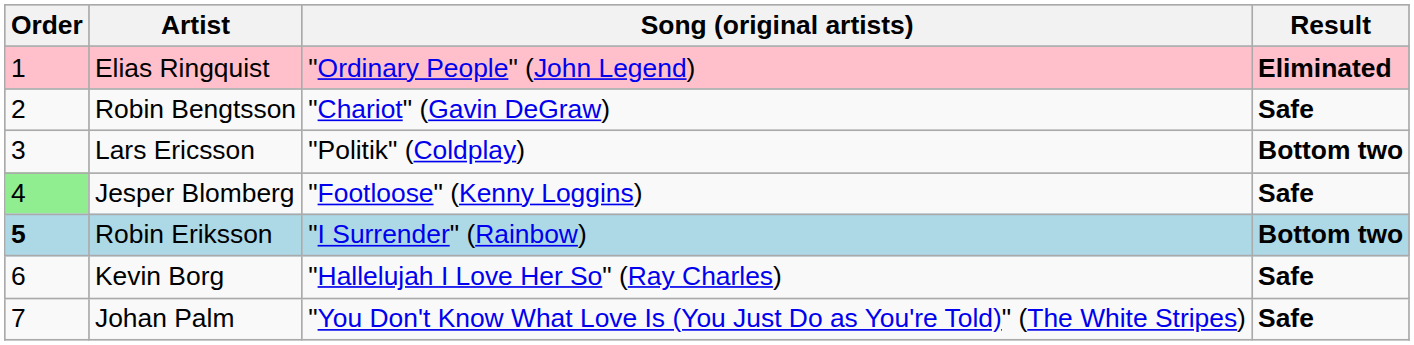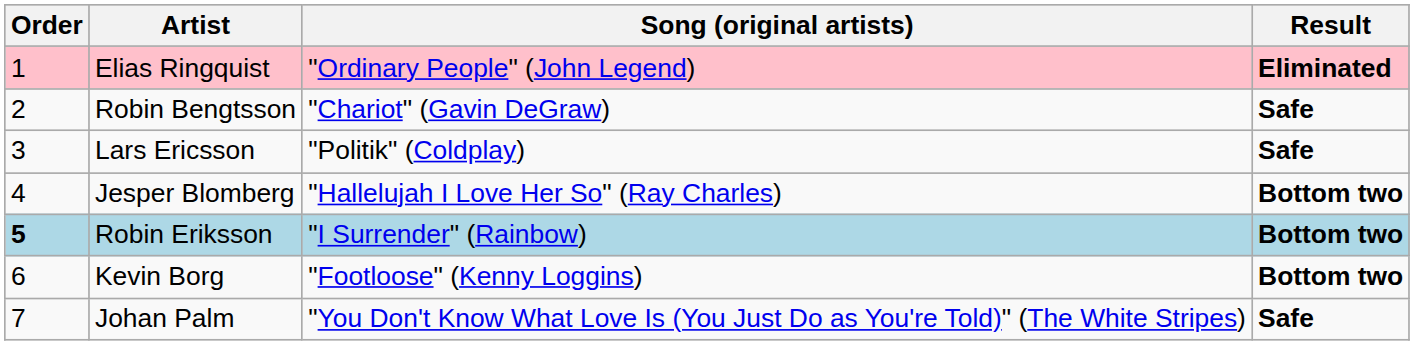Lars Ericsson | Result: Bottom two -> Safe
Jesper Blomberg | Order: lightgreen background -> no background
Jesper Blomberg | Song (original artists): "Footloose" (Kenny Loggins) -> "Hallelujah I Love Her So" (Ray Charles)
Jesper Blomberg | Result: Safe -> Bottom two
Kevin Borg | Song (original artists): "Hallelujah I Love Her So" (Ray Charles) -> "Footloose" (Kenny Loggins)
Kevin Borg | Result: Safe -> Bottom two
